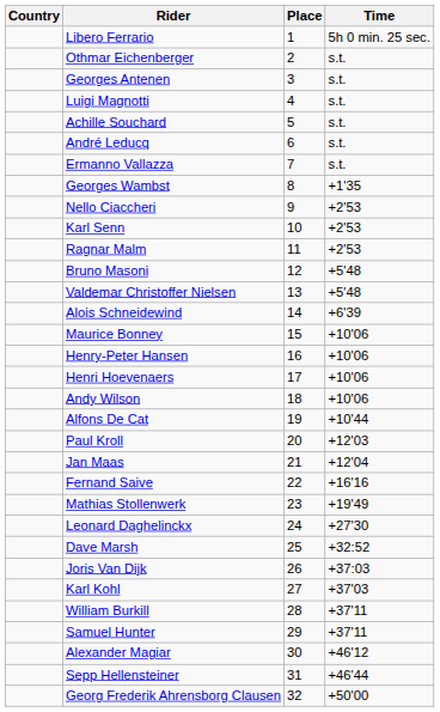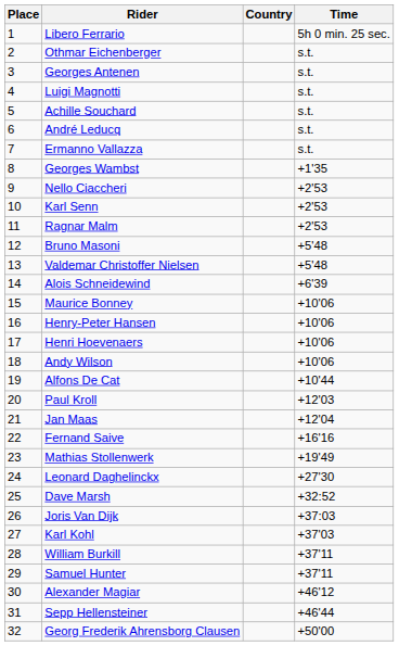columns swapped: Place <-> Country
